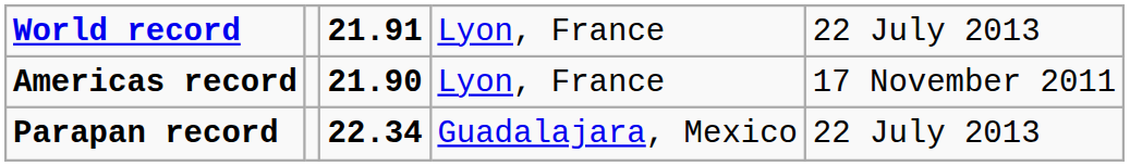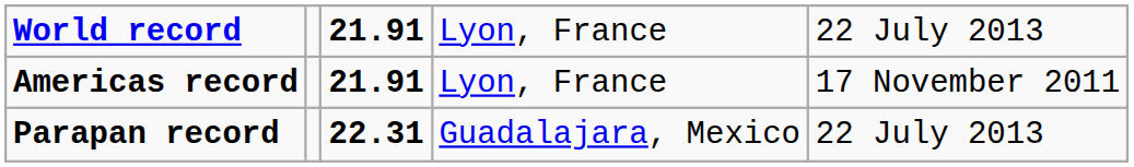Americas record | column 3: 21.90 -> 21.91
Parapan record | column 3: 22.34 -> 22.31
